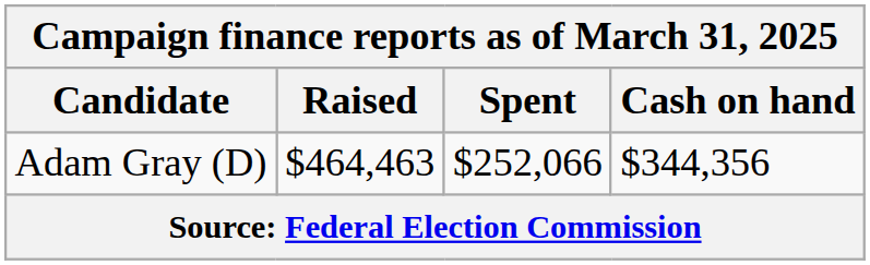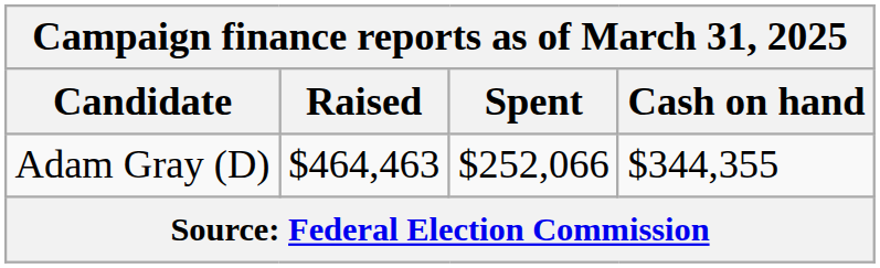Adam Gray (D) | Cash on hand: $344,356 -> $344,355
